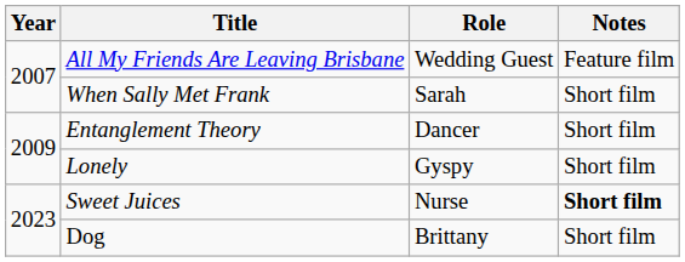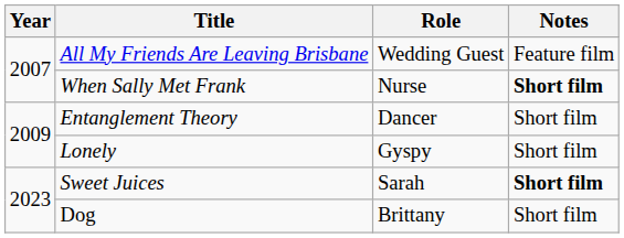When Sally Met Frank | Role: Sarah -> Nurse
When Sally Met Frank | Notes: normal -> bold
Sweet Juices | Role: Nurse -> Sarah
